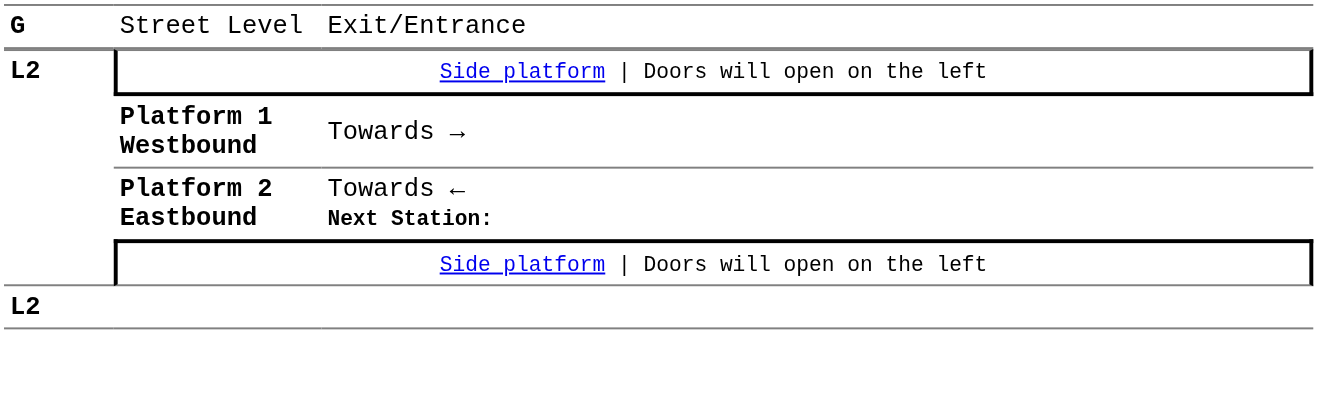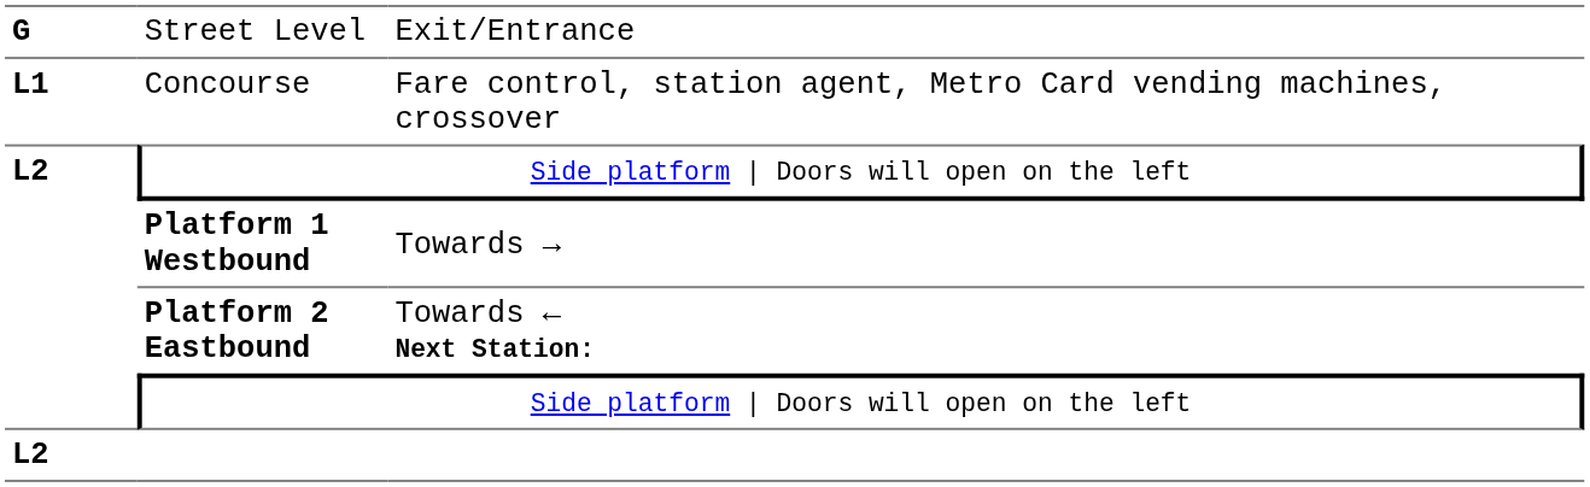+ row: L1 | Concourse | Fare control, station agent, Metro Card vending machines, crossover
